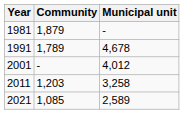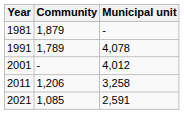1991 | Municipal unit: 4,678 -> 4,078
2011 | Community: 1,203 -> 1,206
2021 | Municipal unit: 2,589 -> 2,591
